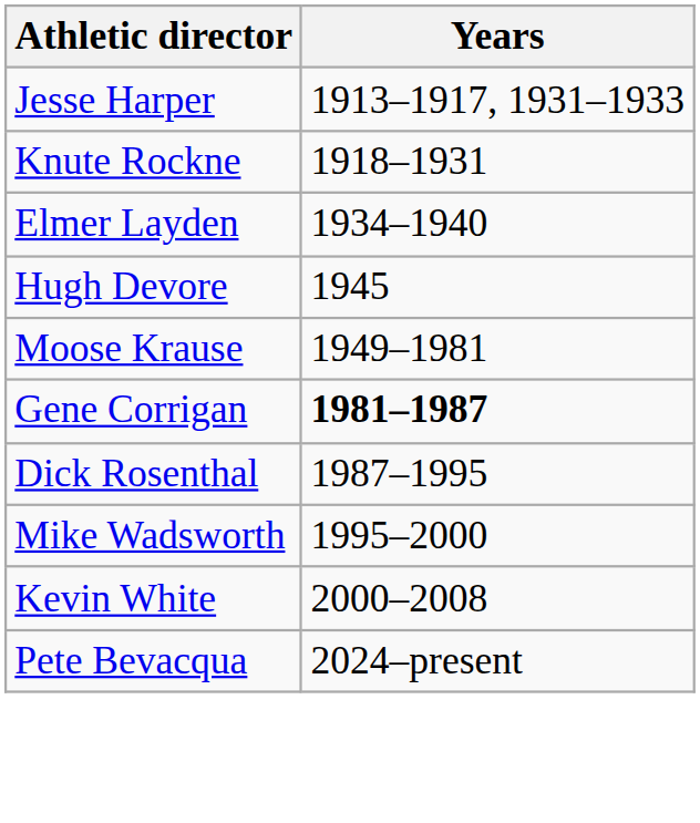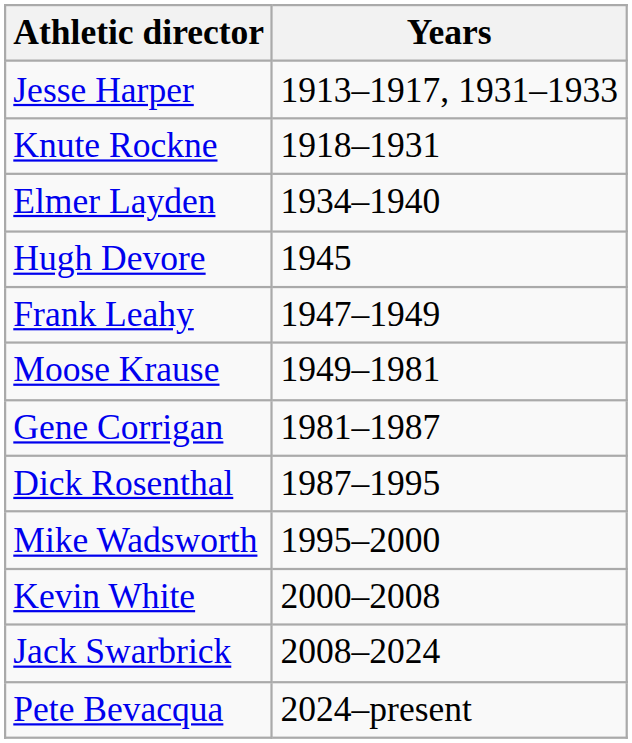+ row: Frank Leahy | 1947–1949
Gene Corrigan | Years: bold -> normal
+ row: Jack Swarbrick | 2008–2024
